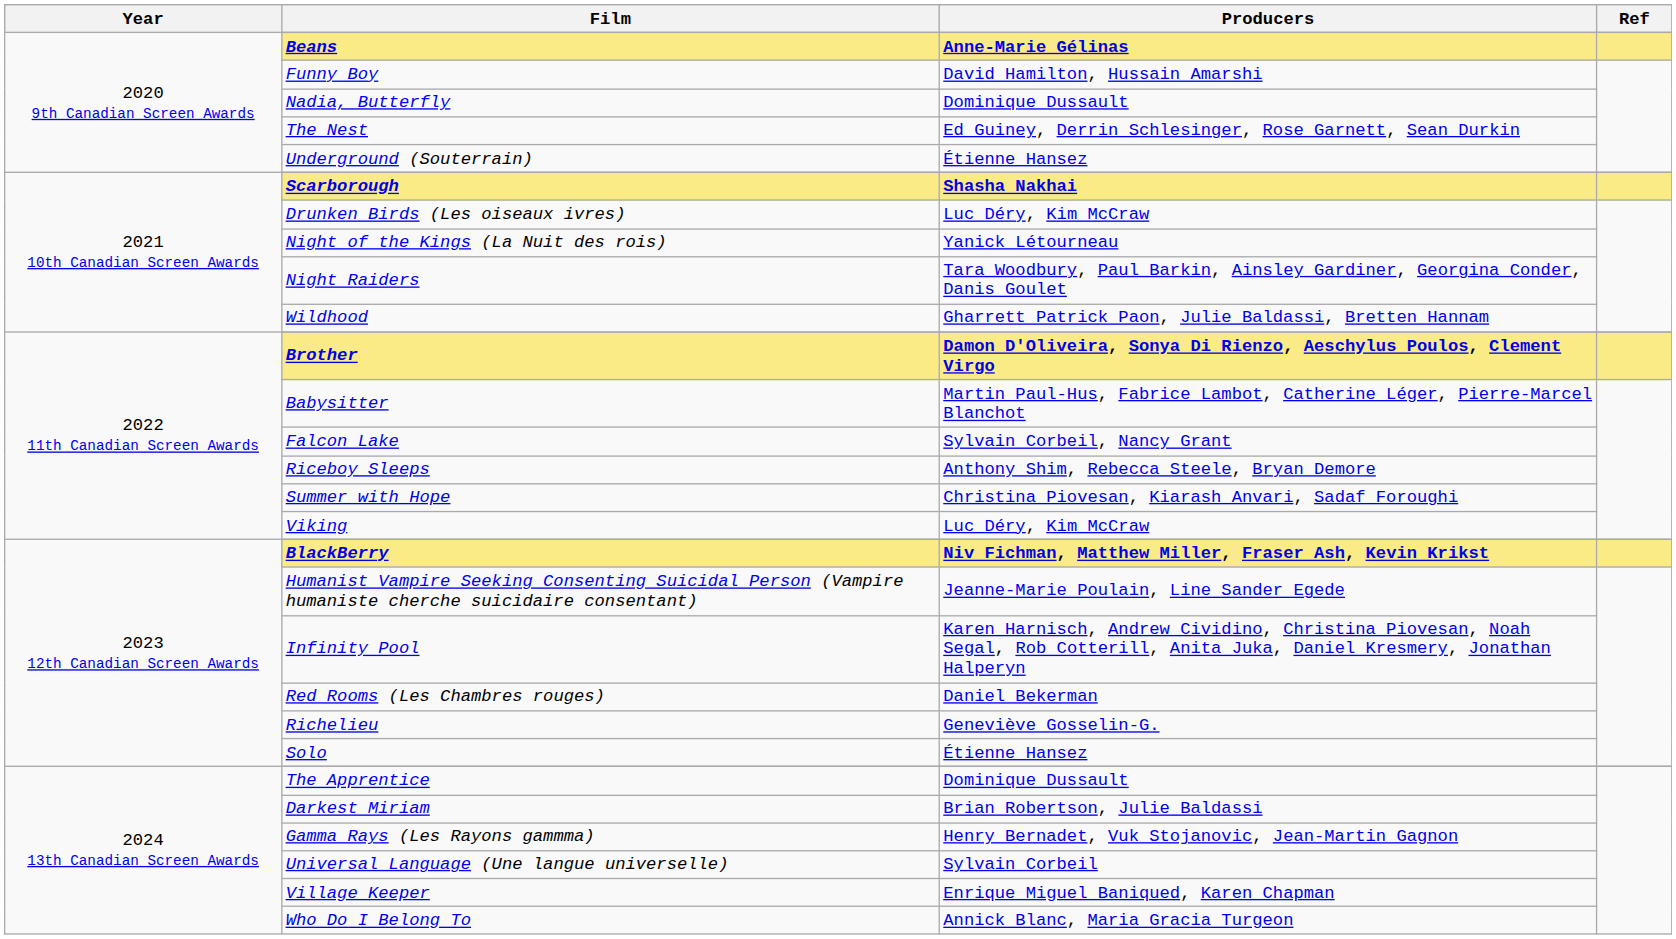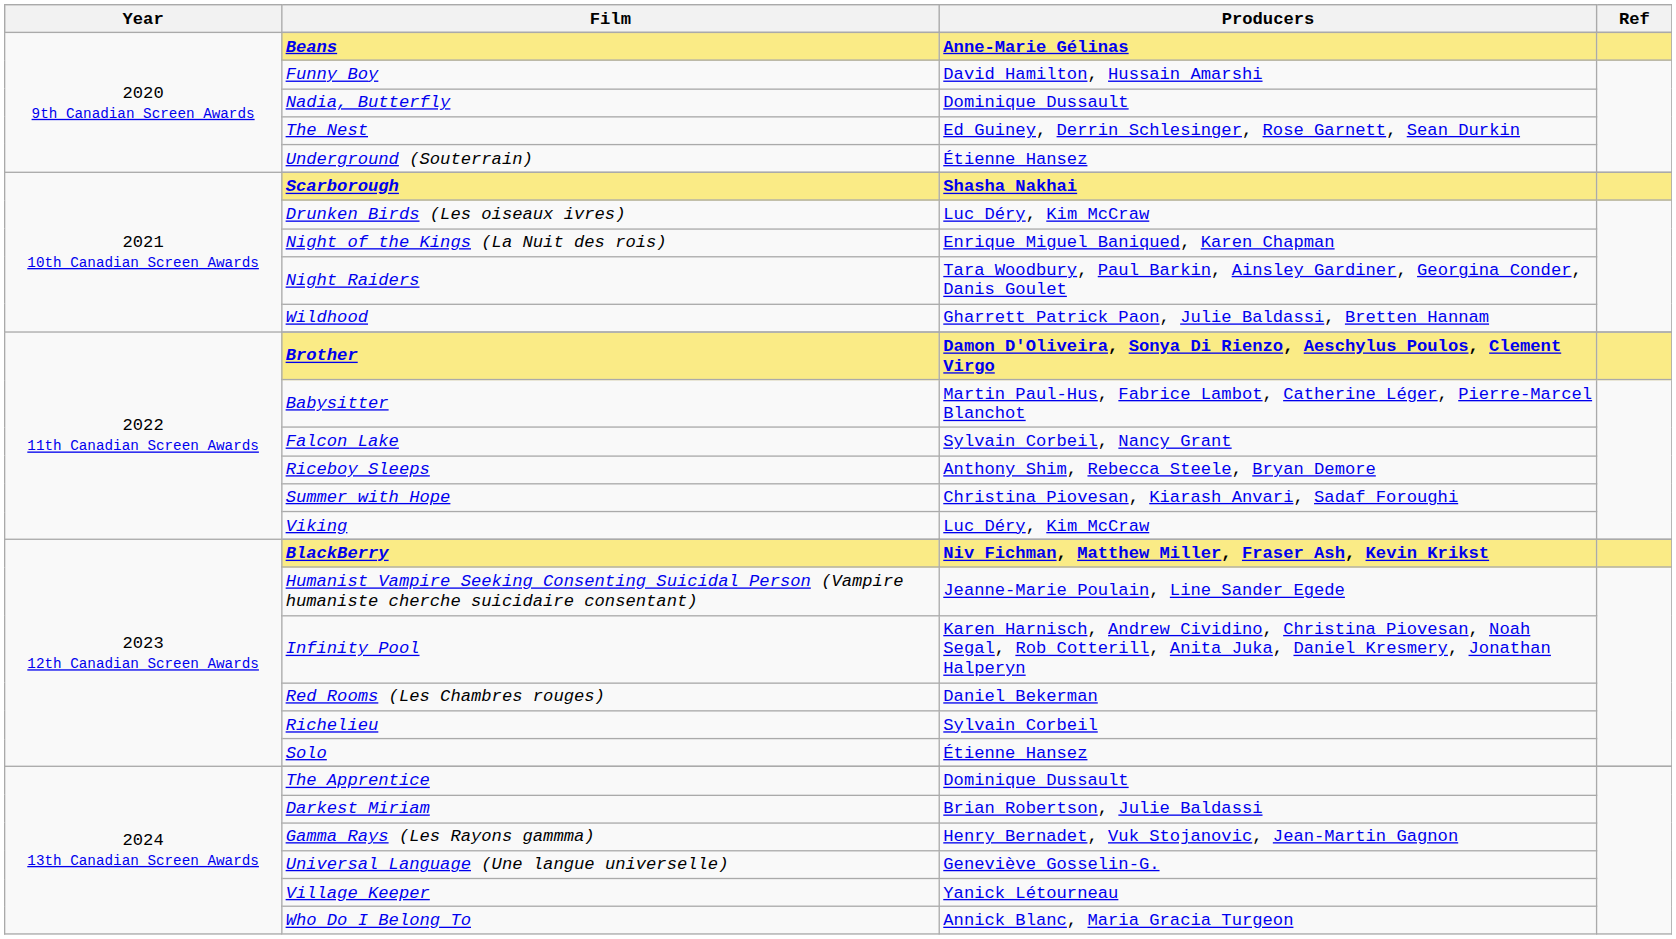Night of the Kings (La Nuit des rois) | Producers: Yanick Létourneau -> Enrique Miguel Baniqued, Karen Chapman
Richelieu | Producers: Geneviève Gosselin-G. -> Sylvain Corbeil
Universal Language (Une langue universelle) | Producers: Sylvain Corbeil -> Geneviève Gosselin-G.
Village Keeper | Producers: Enrique Miguel Baniqued, Karen Chapman -> Yanick Létourneau
